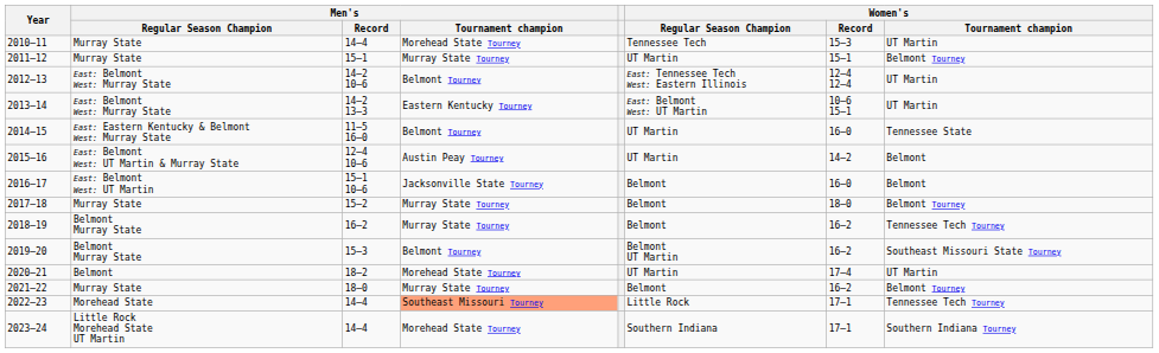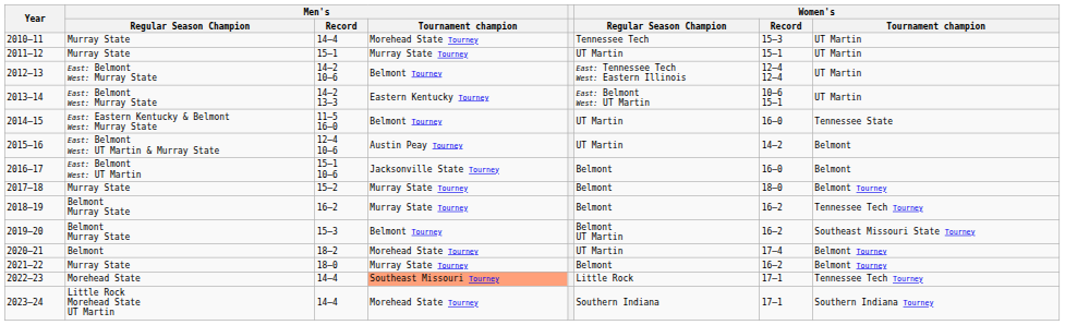2011–12 | Women's / Tournament champion: Belmont Tourney -> UT Martin
2020–21 | Women's / Tournament champion: UT Martin -> Belmont Tourney
